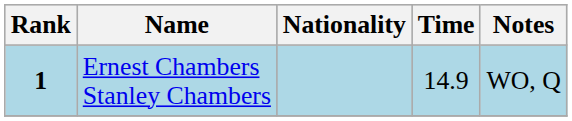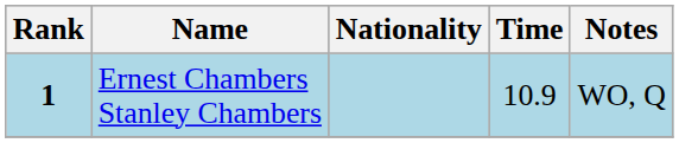Ernest Chambers Stanley Chambers | Time: 14.9 -> 10.9
